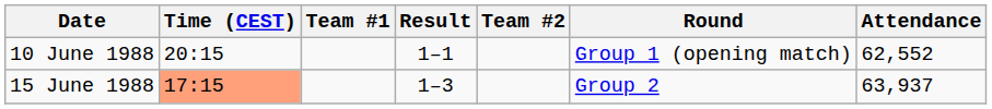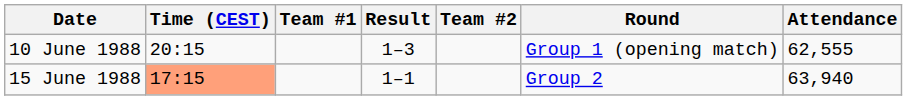10 June 1988 | Result: 1–1 -> 1–3
10 June 1988 | Attendance: 62,552 -> 62,555
15 June 1988 | Result: 1–3 -> 1–1
15 June 1988 | Attendance: 63,937 -> 63,940
